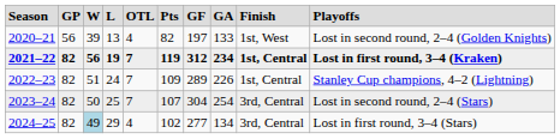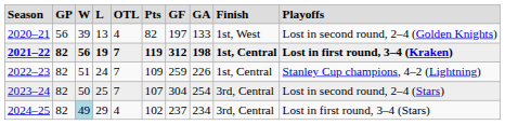2021–22 | column 8: 234 -> 198
2022–23 | column 7: 289 -> 259
2024–25 | column 7: 277 -> 237
2024–25 | column 8: 134 -> 234
